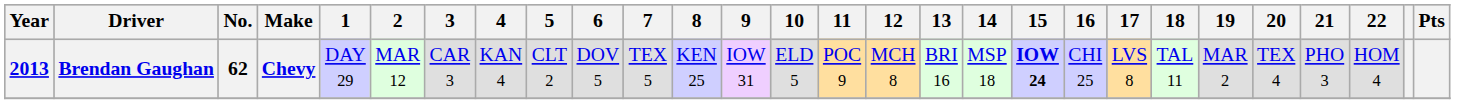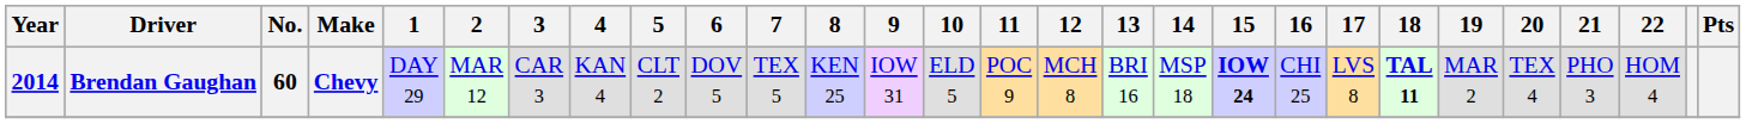Brendan Gaughan | Year: 2013 -> 2014
Brendan Gaughan | No.: 62 -> 60
Brendan Gaughan | 18: normal -> bold
